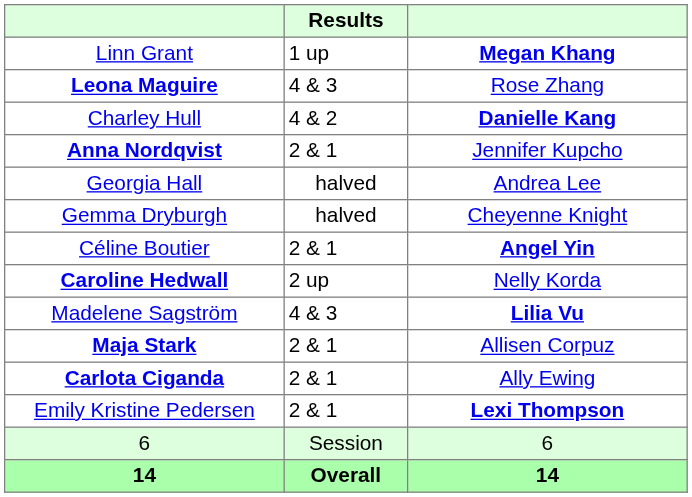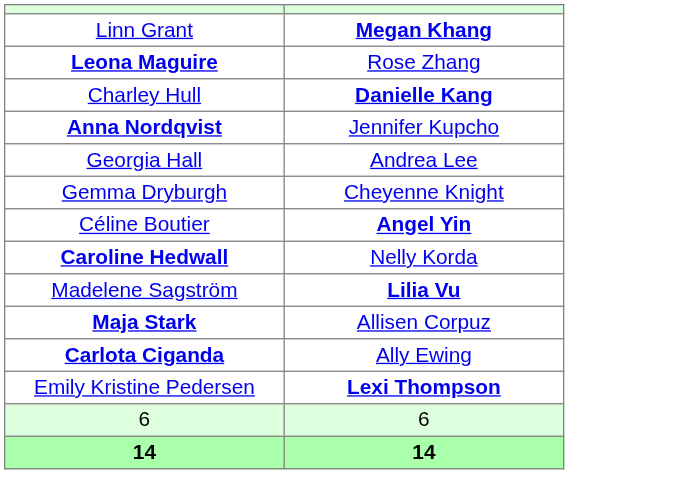- column: Results | 1 up | 4 & 3 | 4 & 2 | 2 & 1 | halved | halved | 2 & 1 | 2 up | 4 & 3 | 2 & 1 | 2 & 1 | 2 & 1 | Session | Overall
